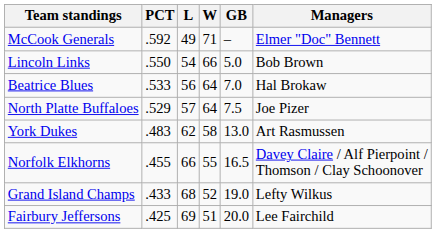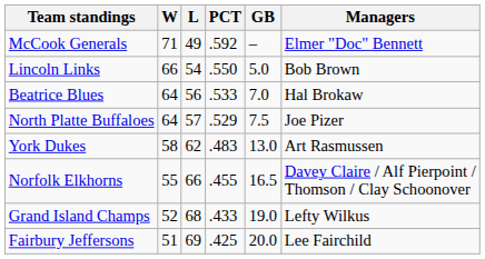columns swapped: W <-> PCT
